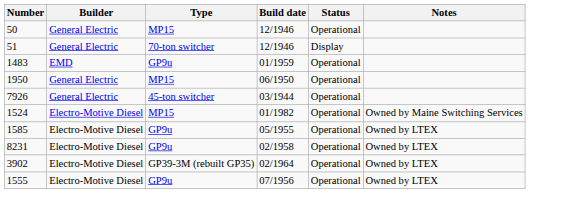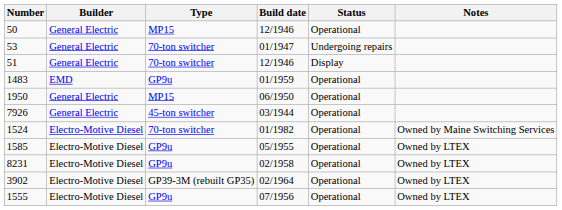+ row: 53 | General Electric | 70-ton switcher | 01/1947 | Undergoing repairs
1524 | Type: MP15 -> 70-ton switcher
